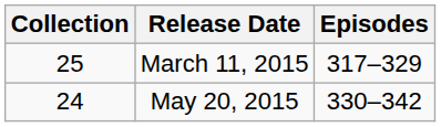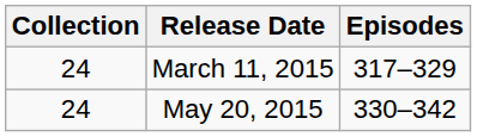March 11, 2015 | Collection: 25 -> 24
